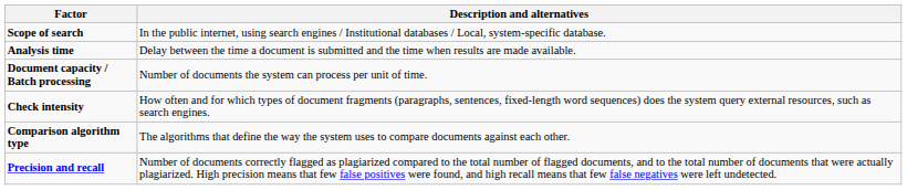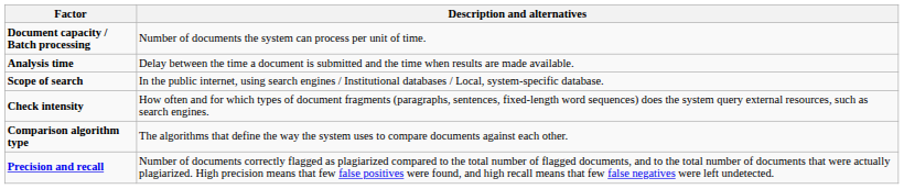rows swapped: Scope of search <-> Document capacity / Batch processing
